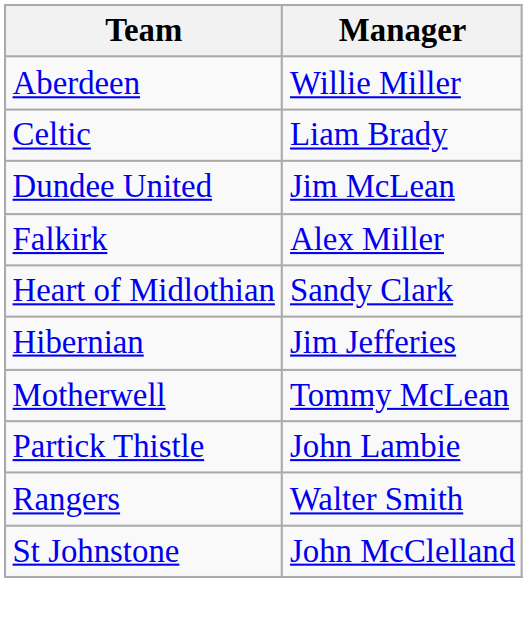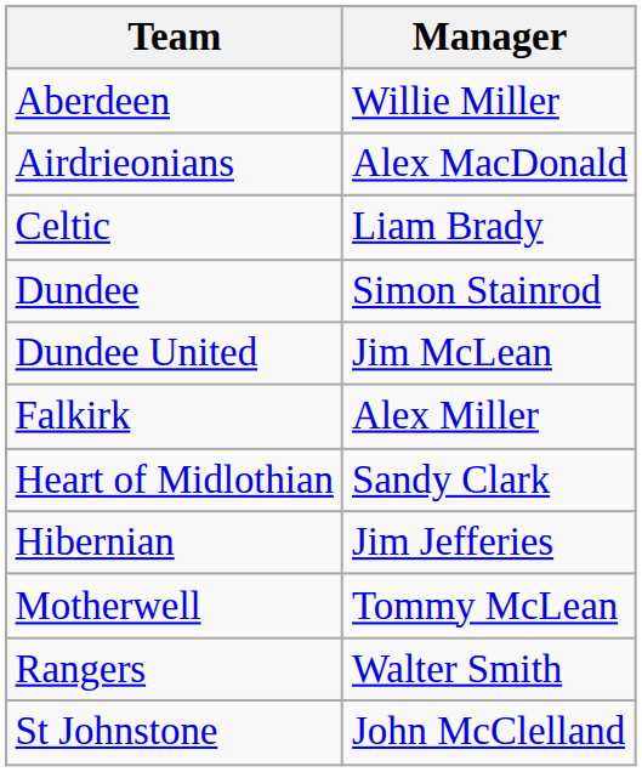+ row: Airdrieonians | Alex MacDonald
+ row: Dundee | Simon Stainrod
- row: Partick Thistle | John Lambie
